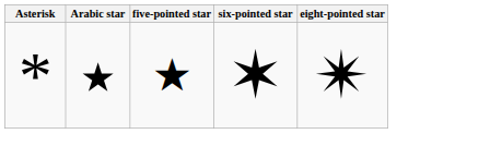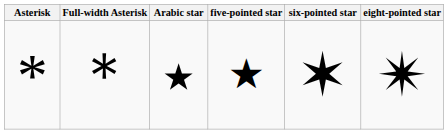+ column: Full-width Asterisk | ＊
